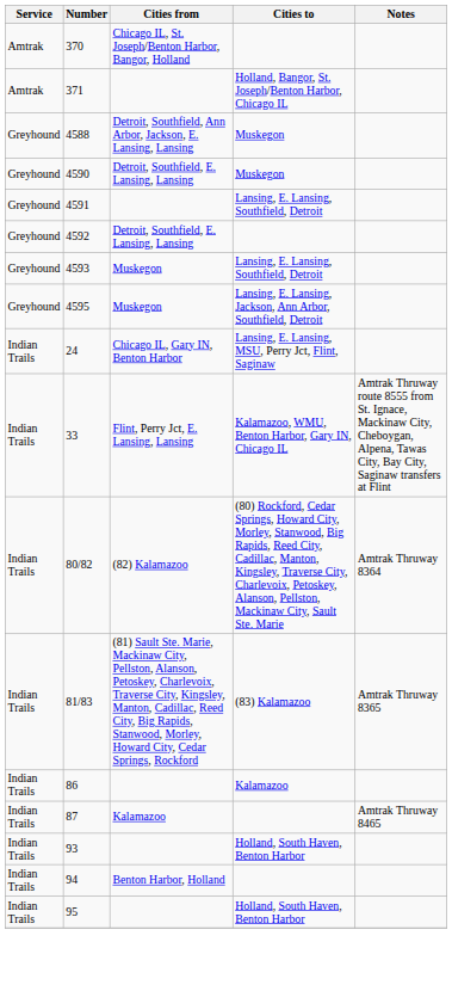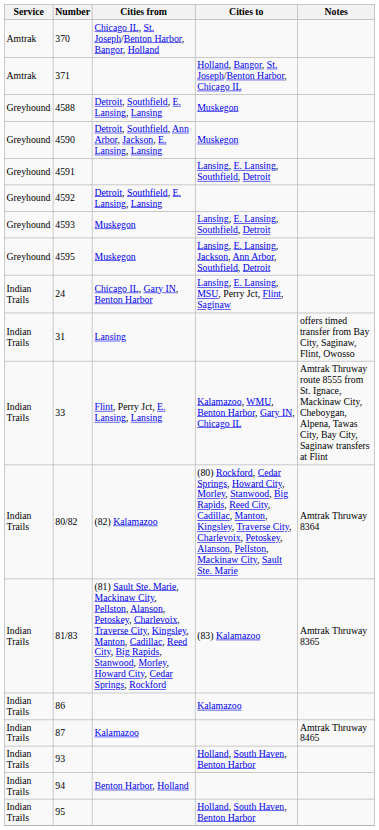4588 | Cities from: Detroit, Southfield, Ann Arbor, Jackson, E. Lansing, Lansing -> Detroit, Southfield, E. Lansing, Lansing
4590 | Cities from: Detroit, Southfield, E. Lansing, Lansing -> Detroit, Southfield, Ann Arbor, Jackson, E. Lansing, Lansing
+ row: Indian Trails | 31 | Lansing | offers timed transfer from Bay City, Saginaw, Flint, Owosso
